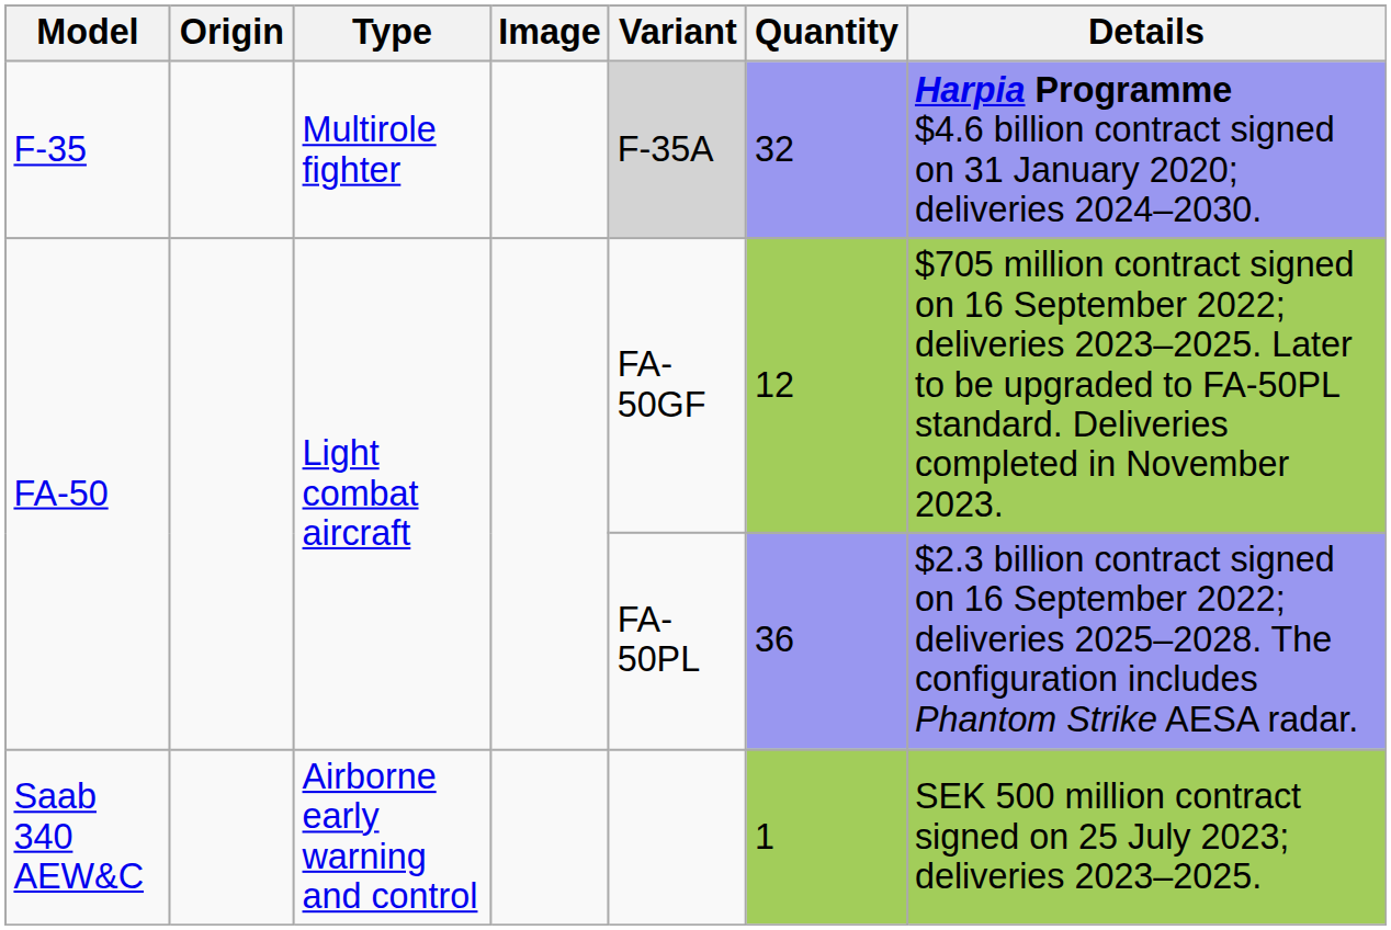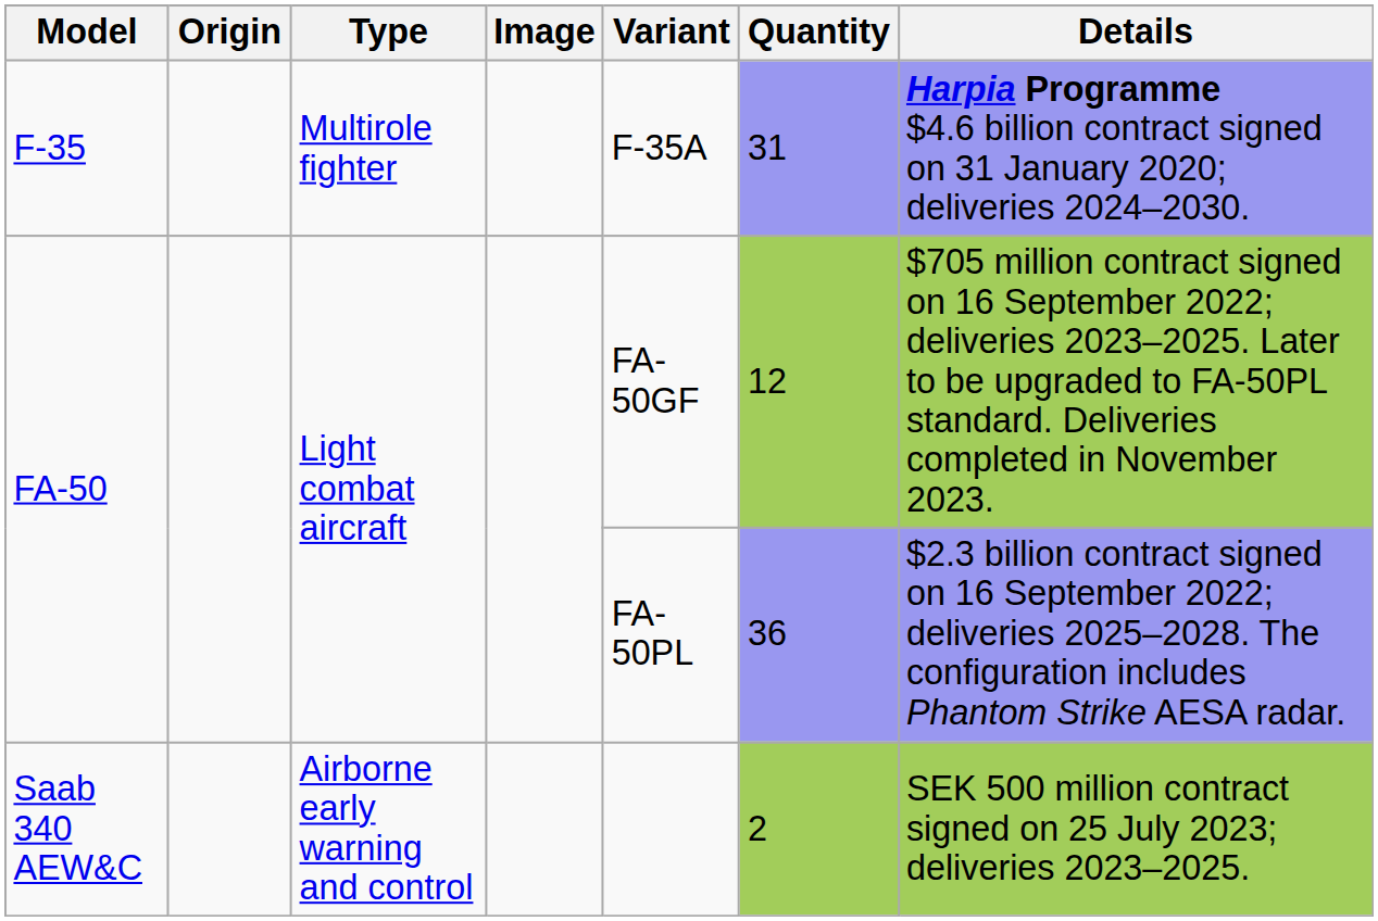F-35 | Variant: lightgrey background -> no background
F-35 | Quantity: 32 -> 31
Saab 340 AEW&C | Quantity: 1 -> 2
